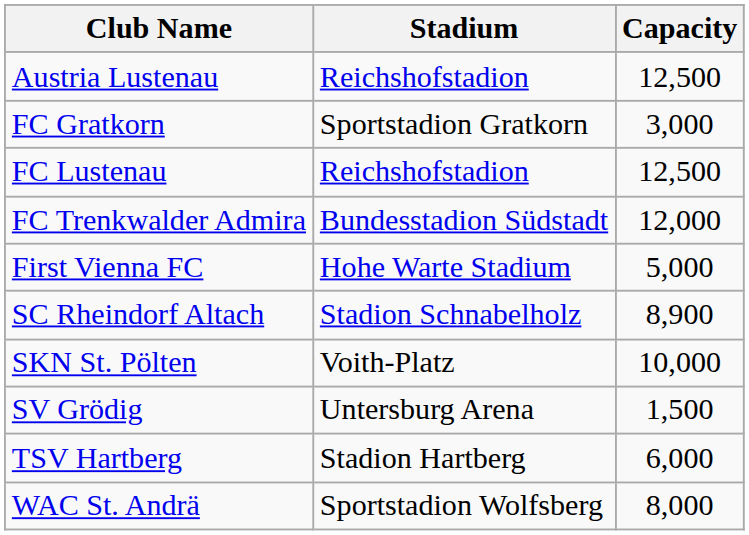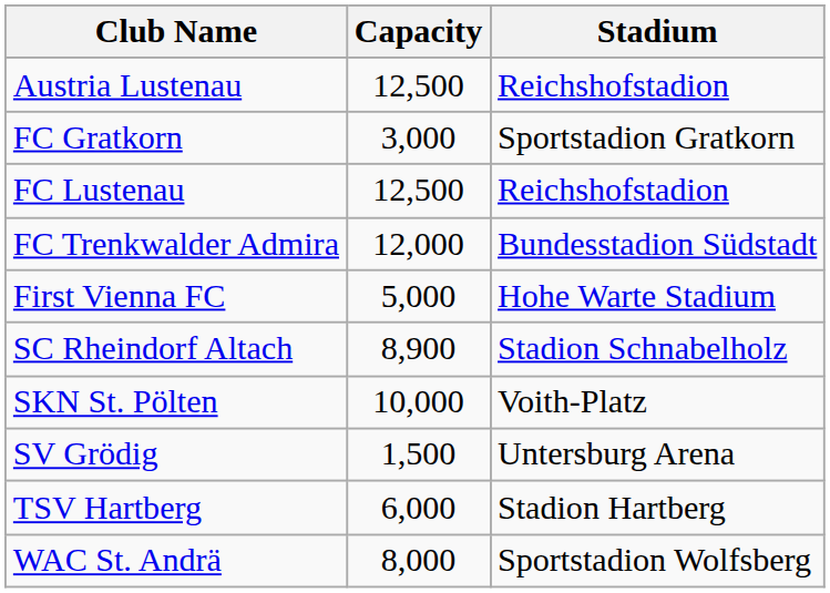columns swapped: Stadium <-> Capacity
